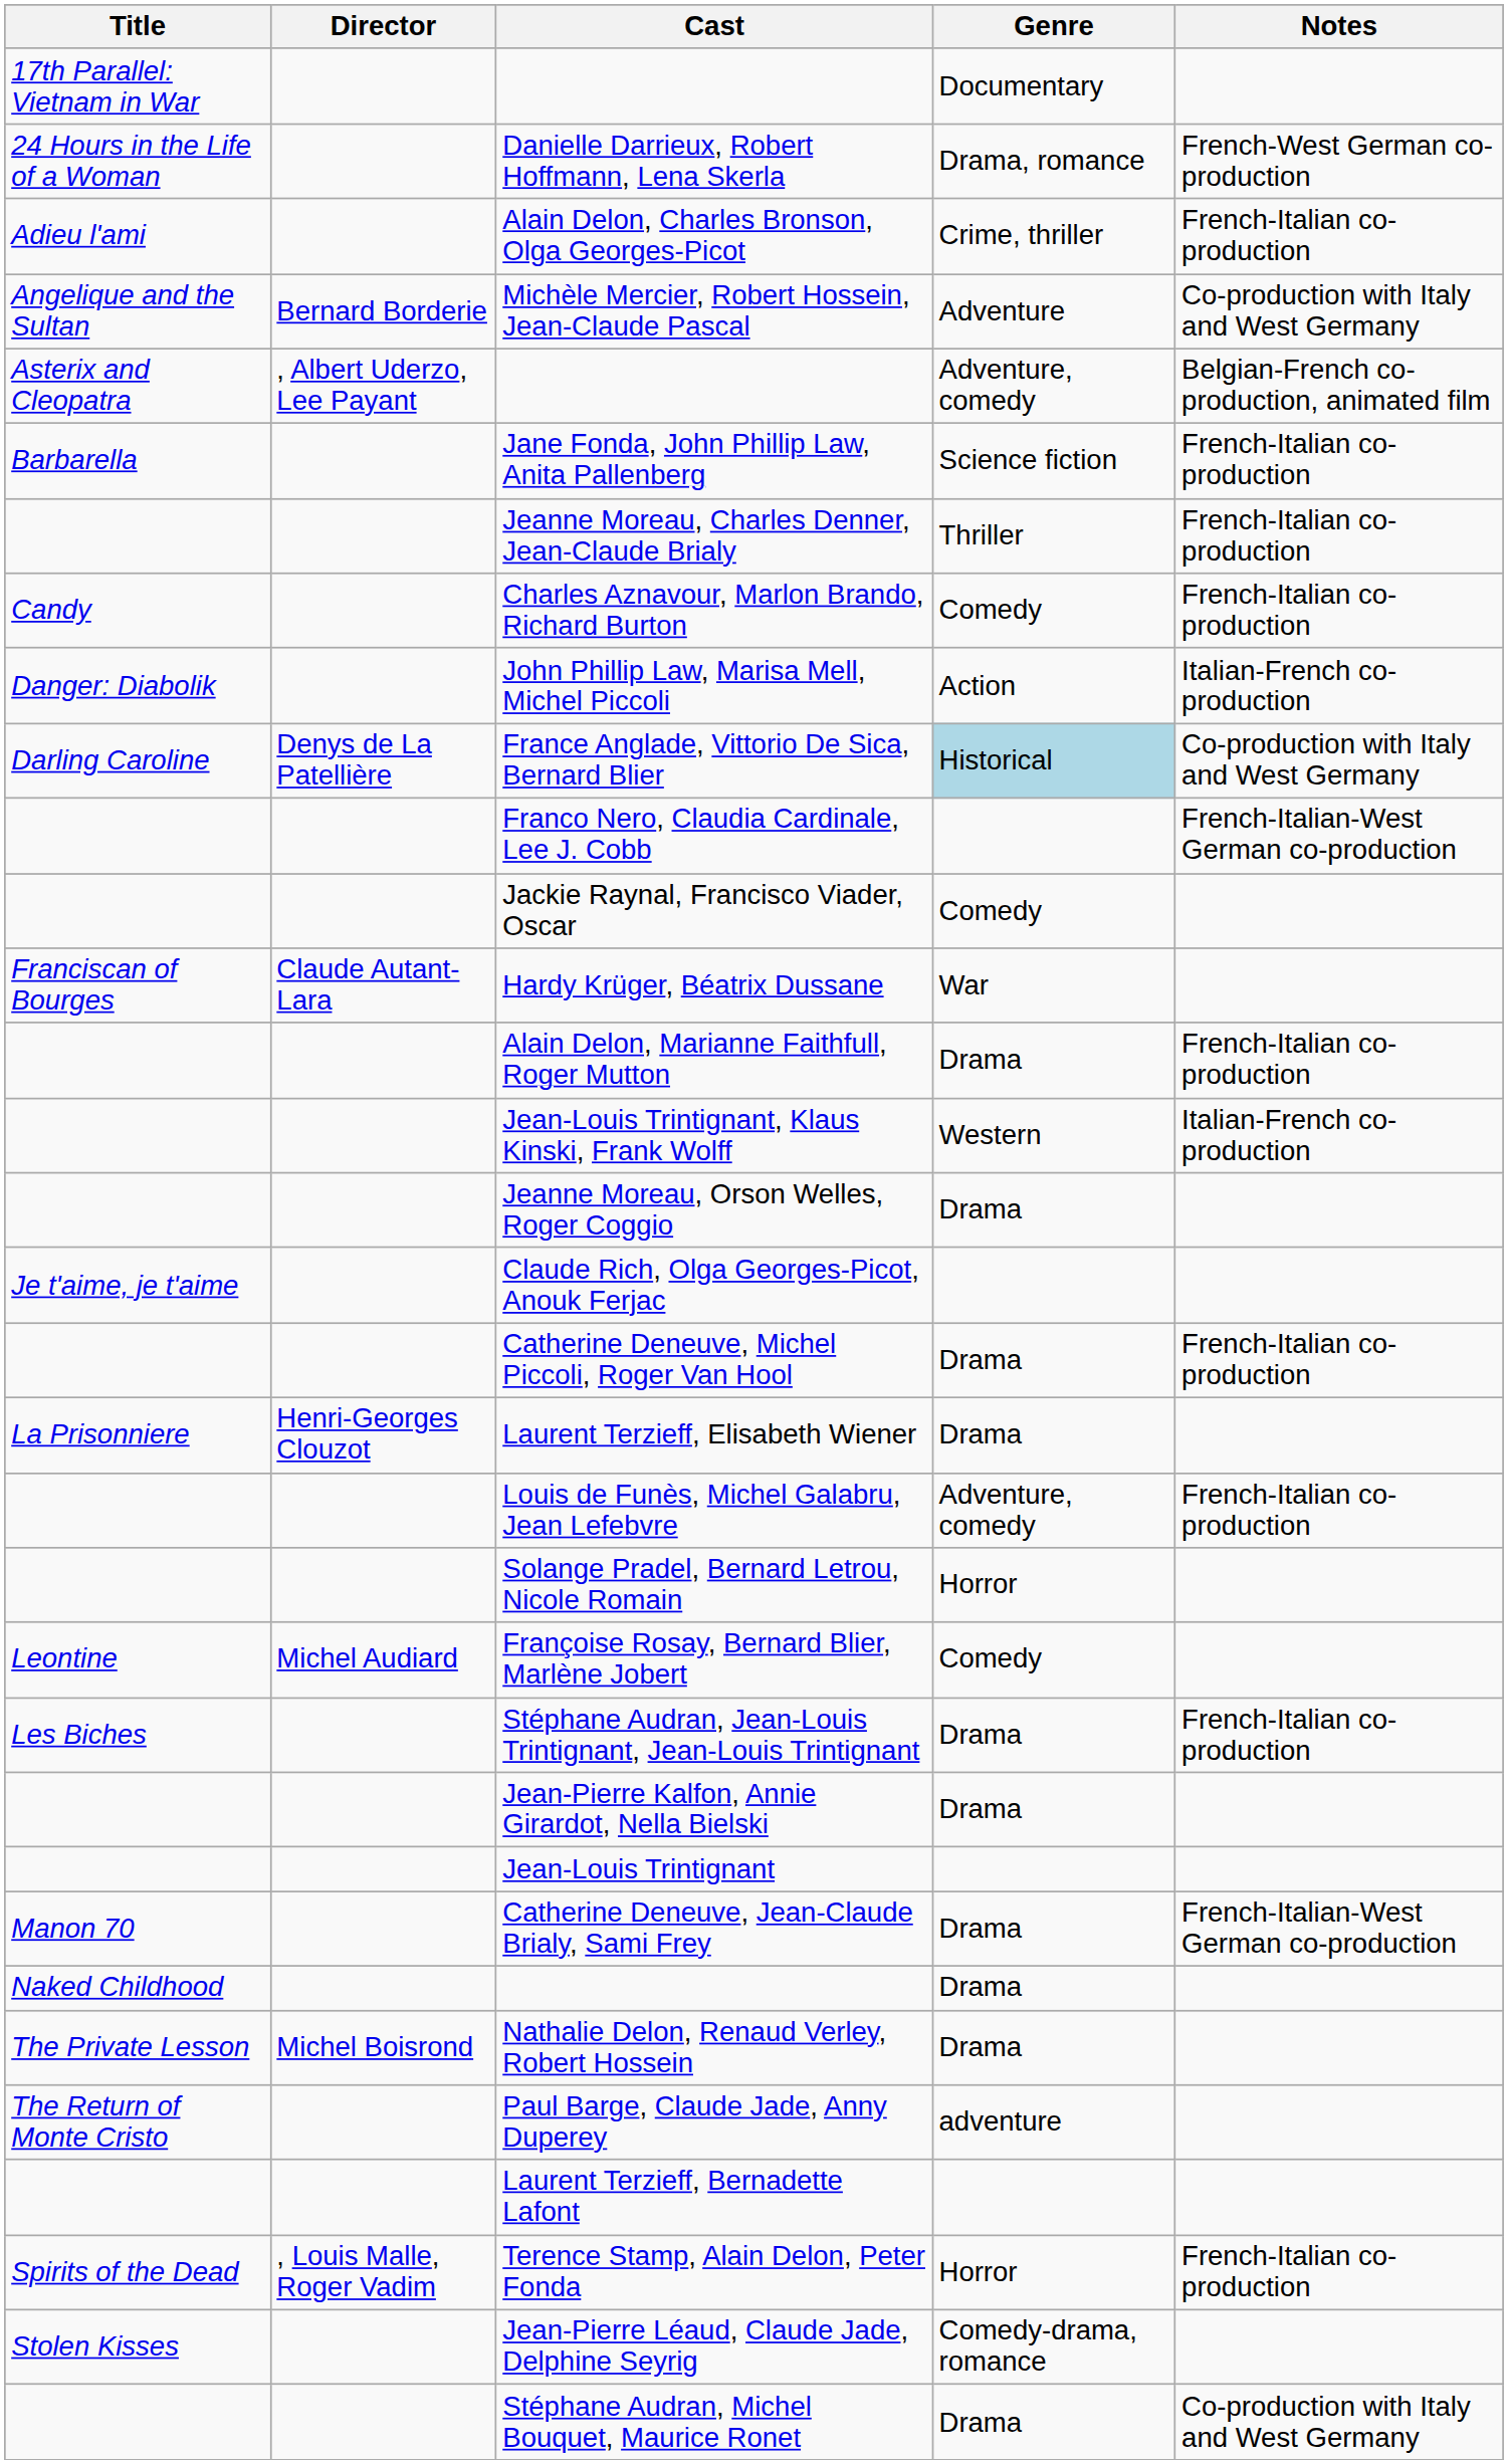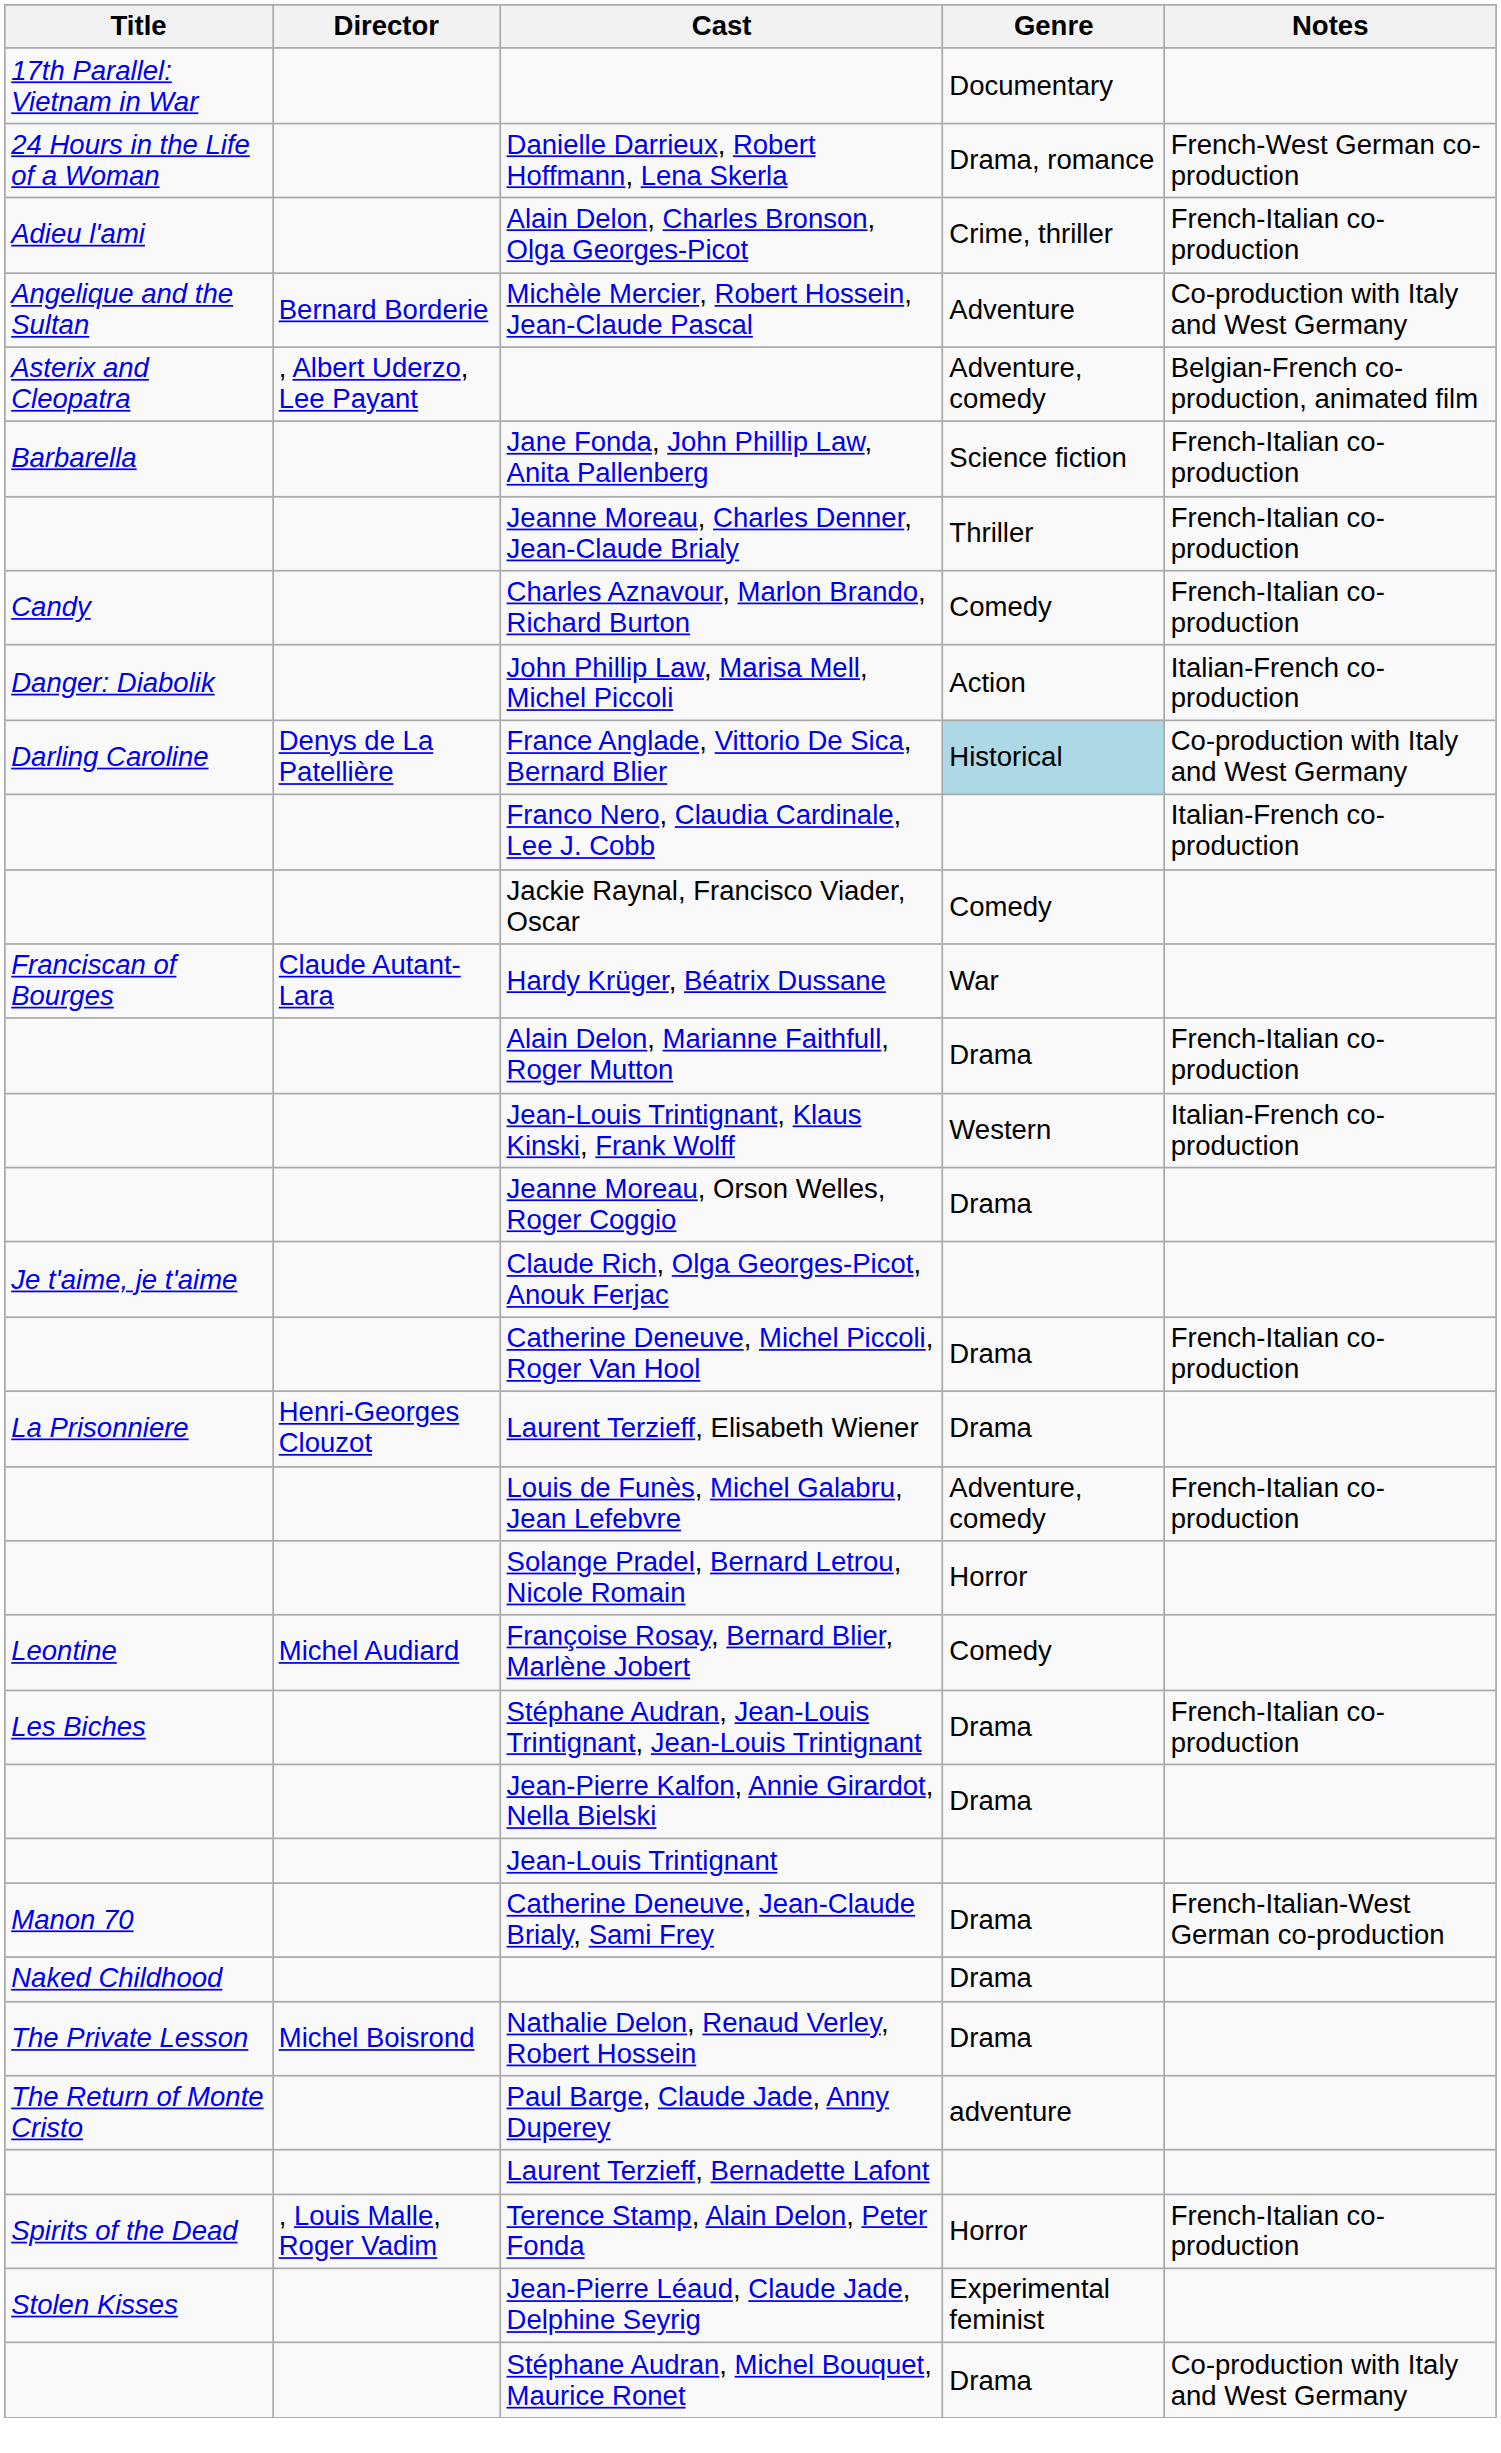Franco Nero, Claudia Cardinale, Lee J. Cobb | Notes: French-Italian-West German co-production -> Italian-French co-production
Jean-Pierre Léaud, Claude Jade, Delphine Seyrig | Genre: Comedy-drama, romance -> Experimental feminist
